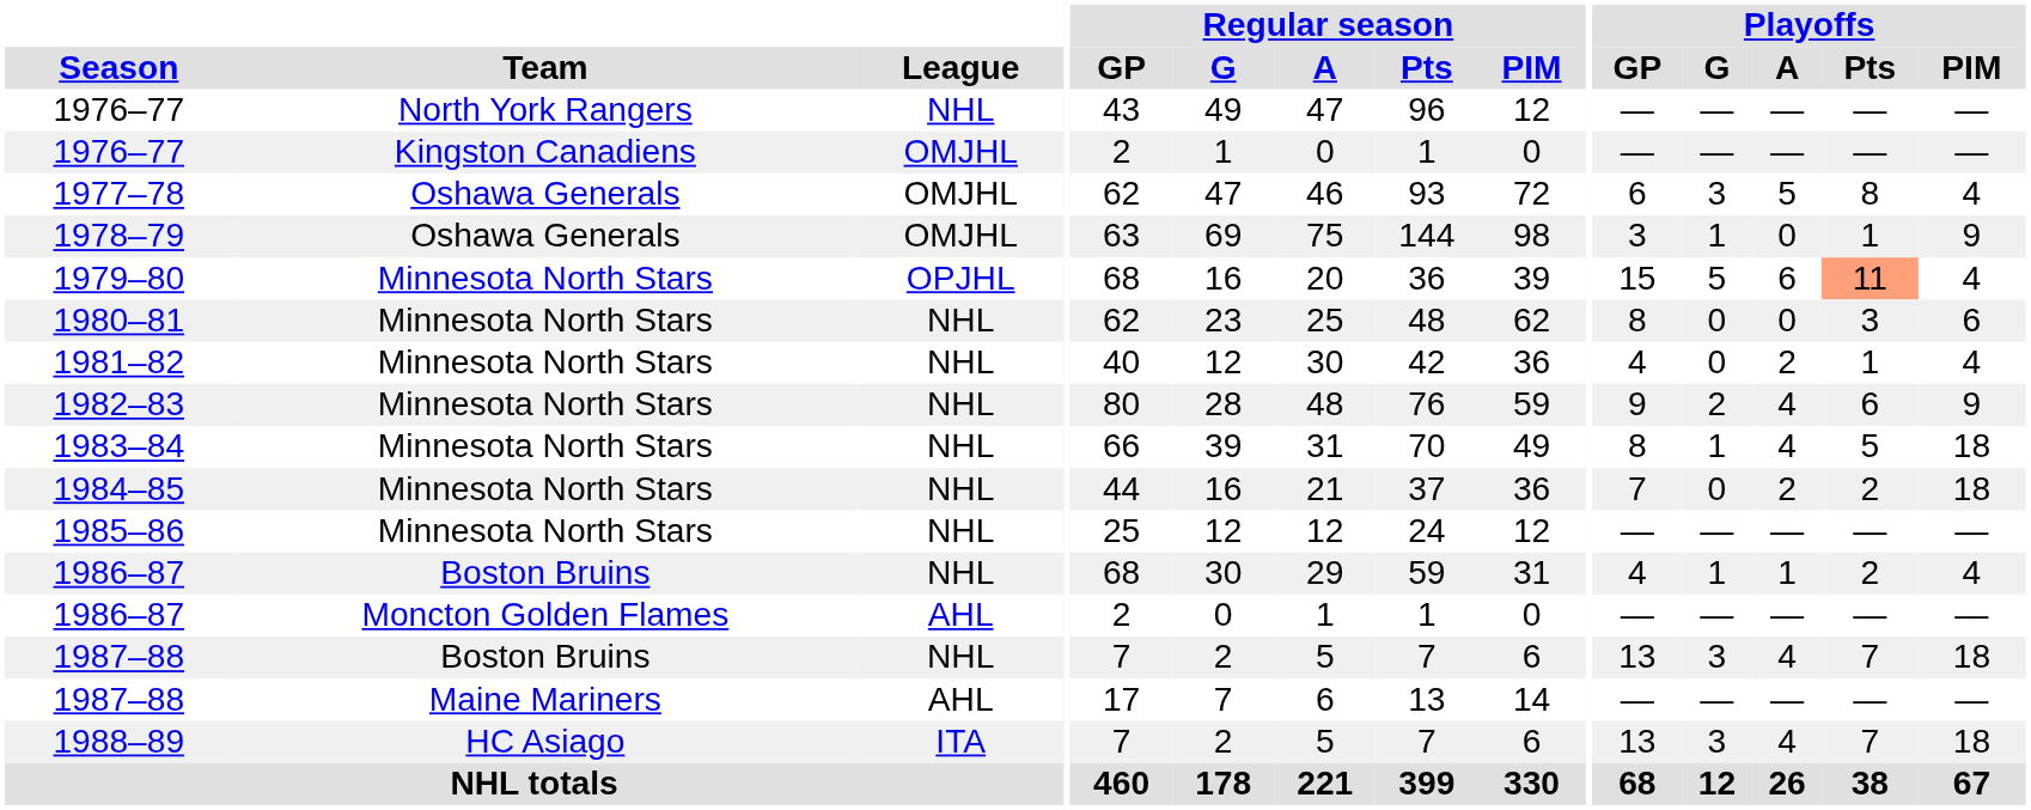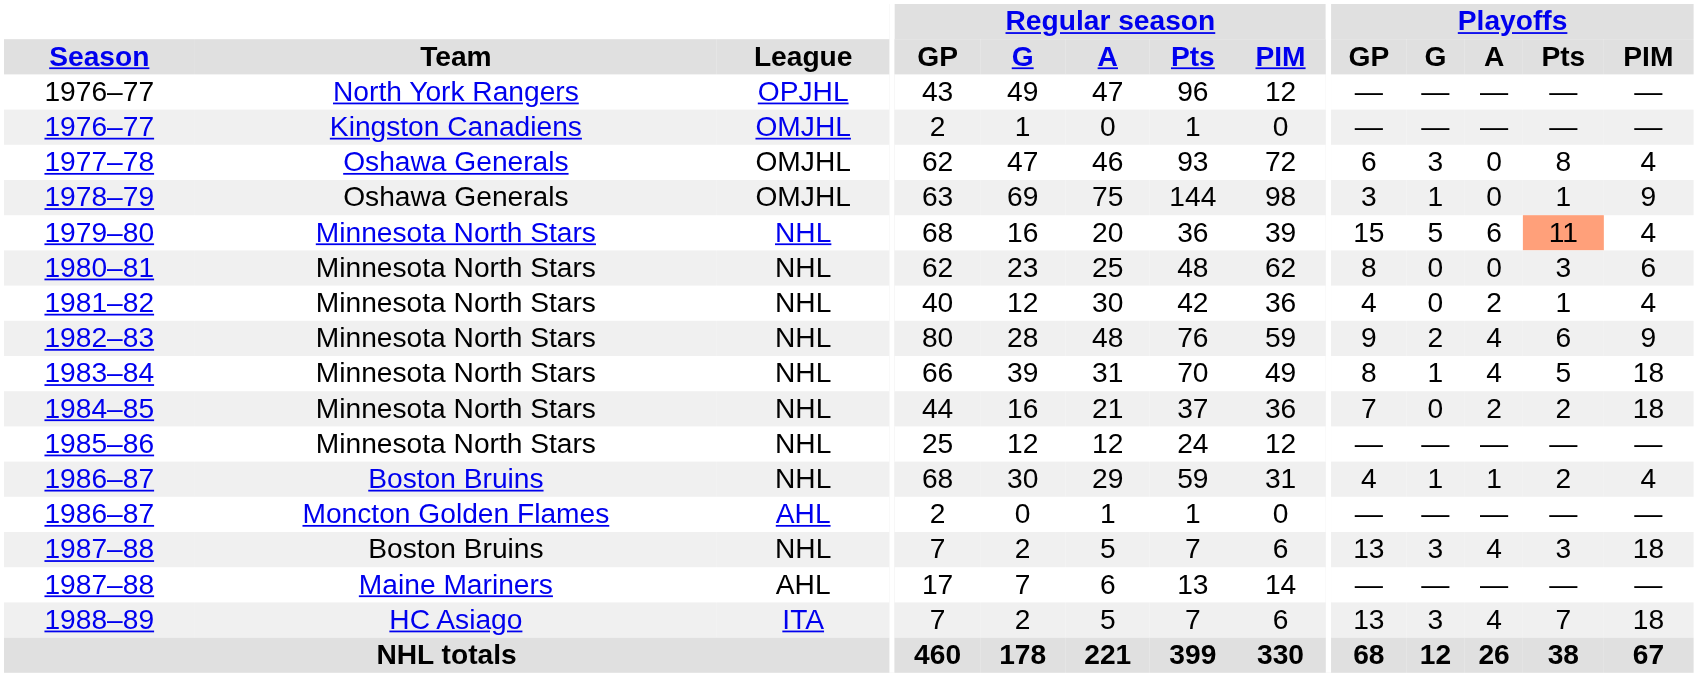1976–77 / North York Rangers | League: NHL -> OPJHL
1977–78 | Playoffs / A: 5 -> 0
1979–80 | League: OPJHL -> NHL
1987–88 / Boston Bruins | Playoffs / Pts: 7 -> 3
